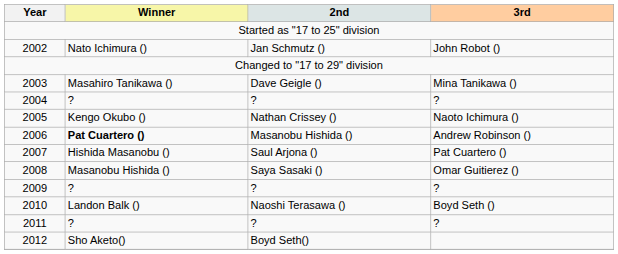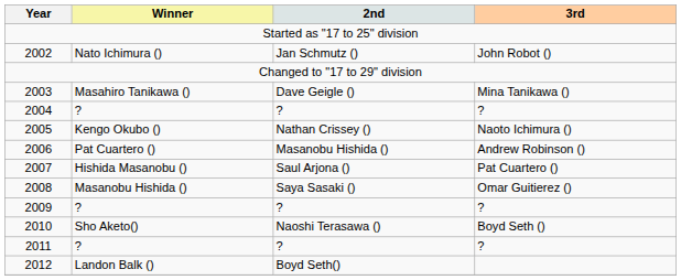2006 | Winner: bold -> normal
2010 | Winner: Landon Balk () -> Sho Aketo()
2012 | Winner: Sho Aketo() -> Landon Balk ()
